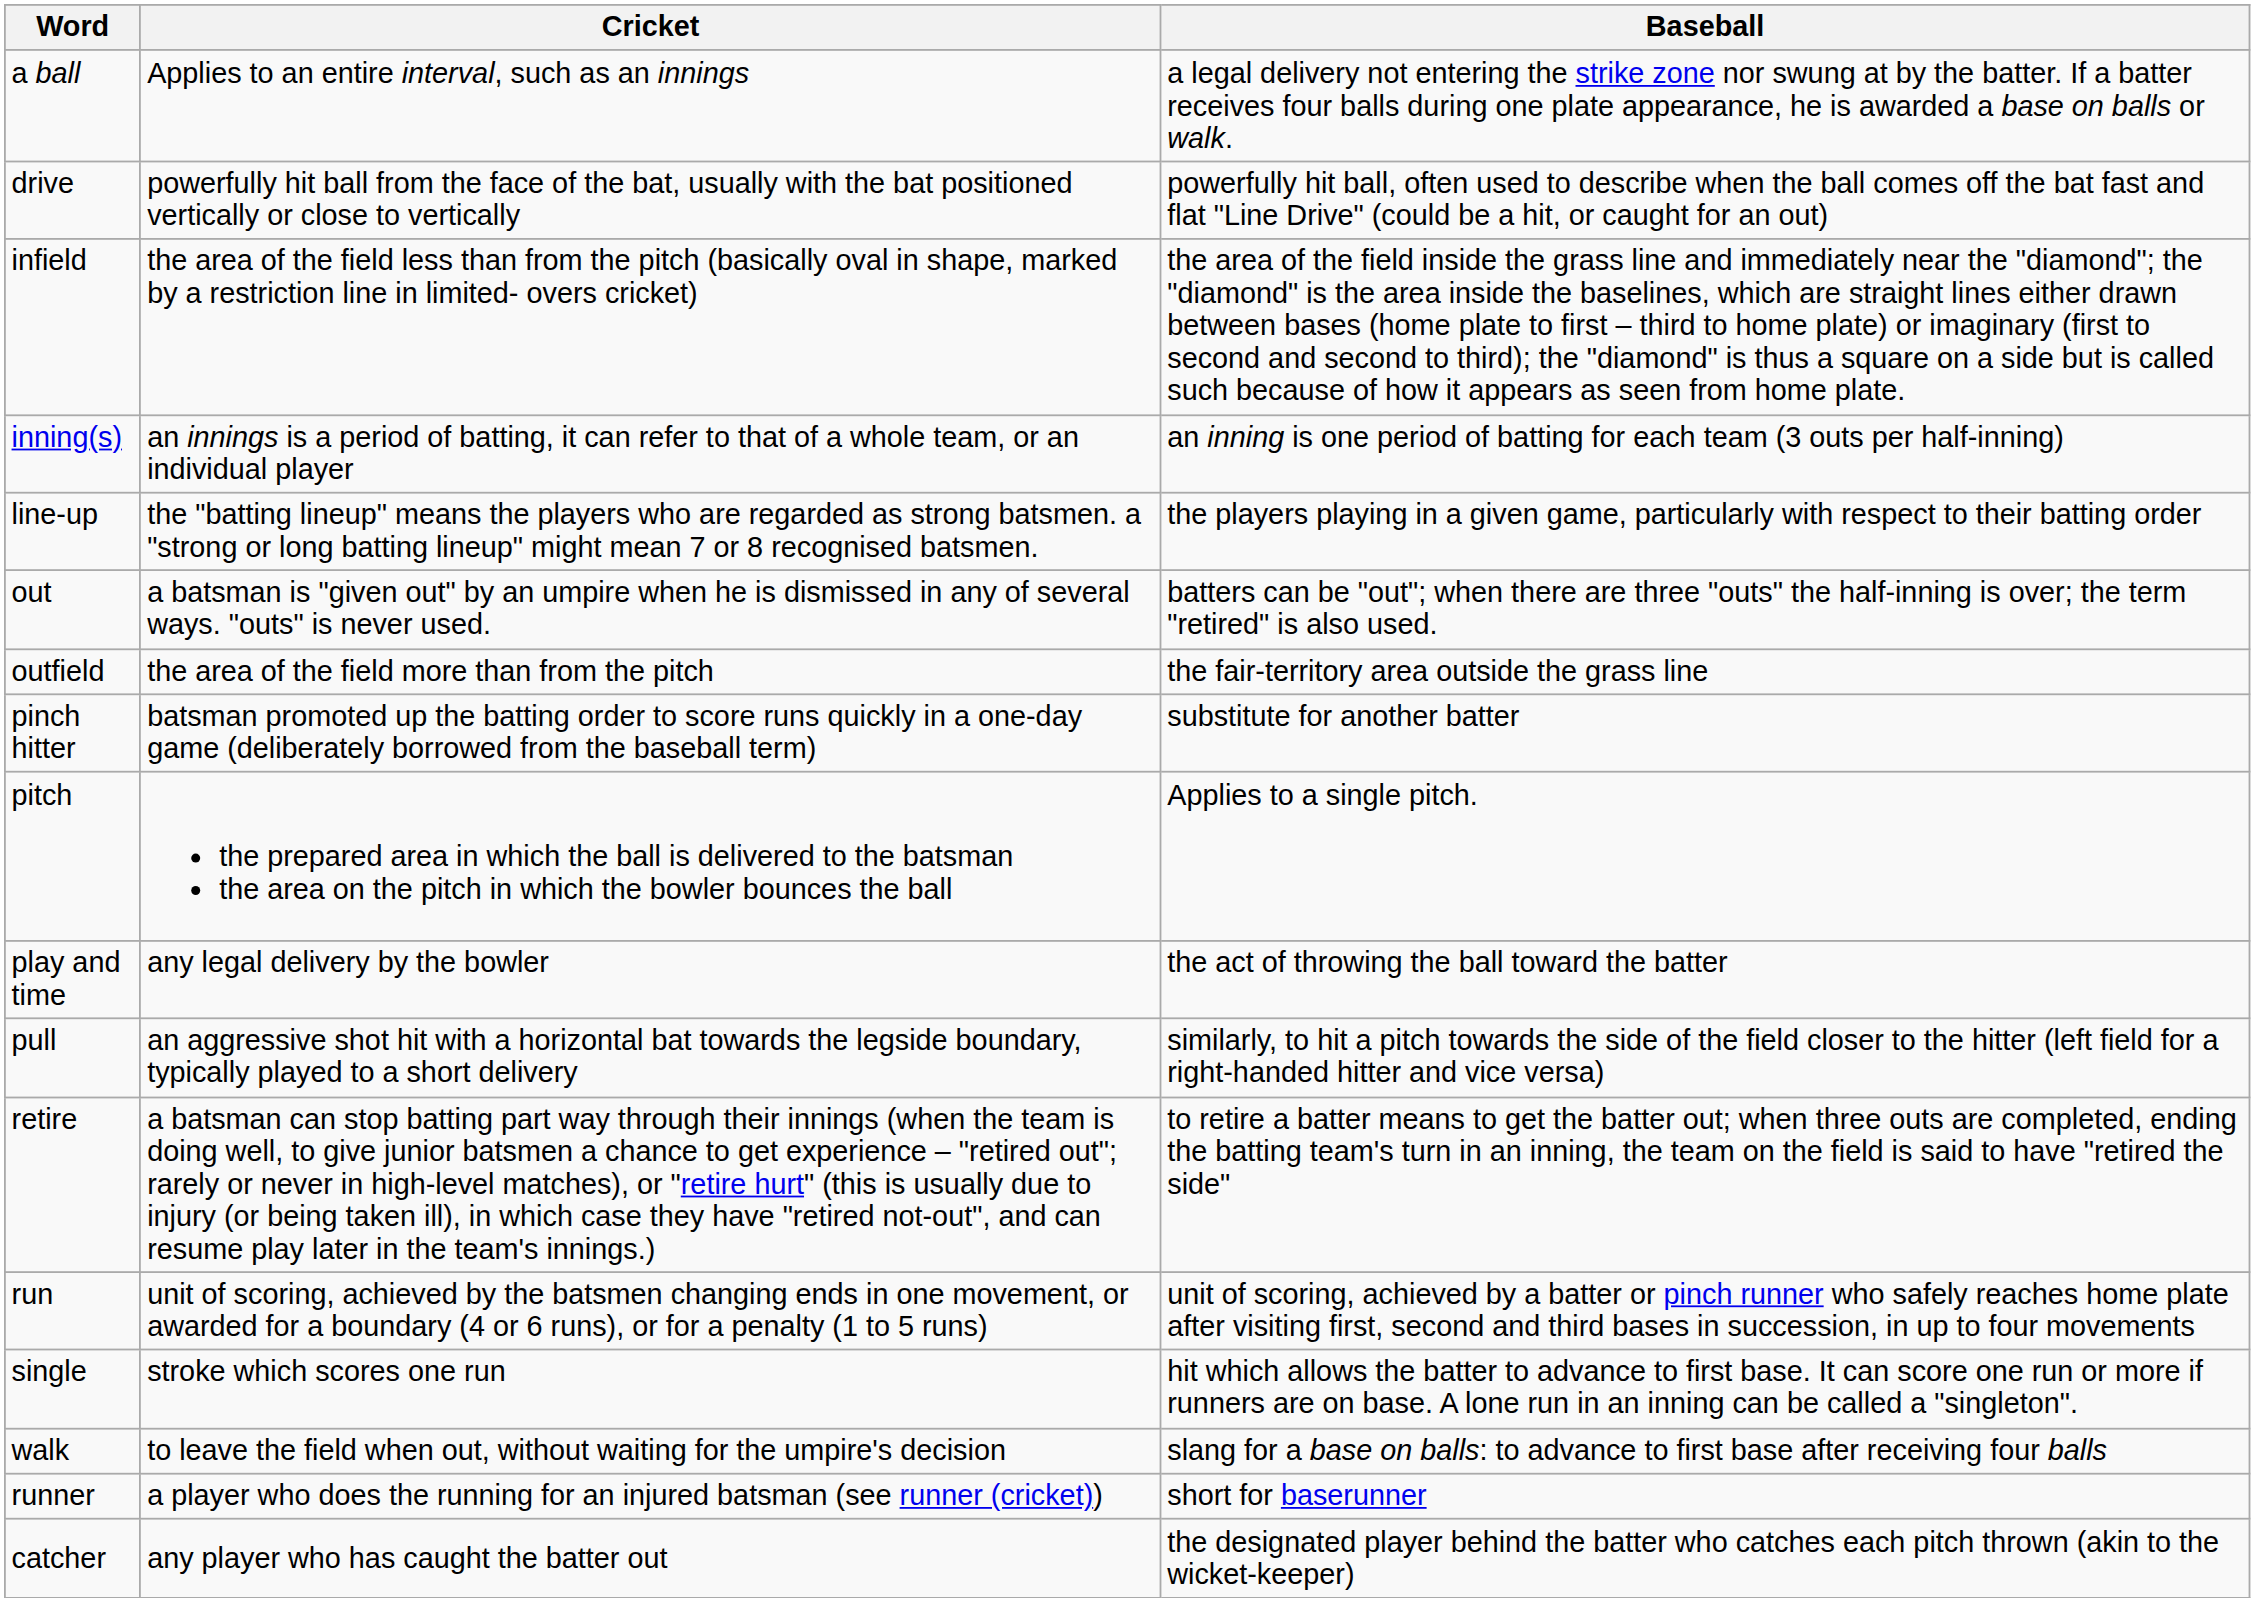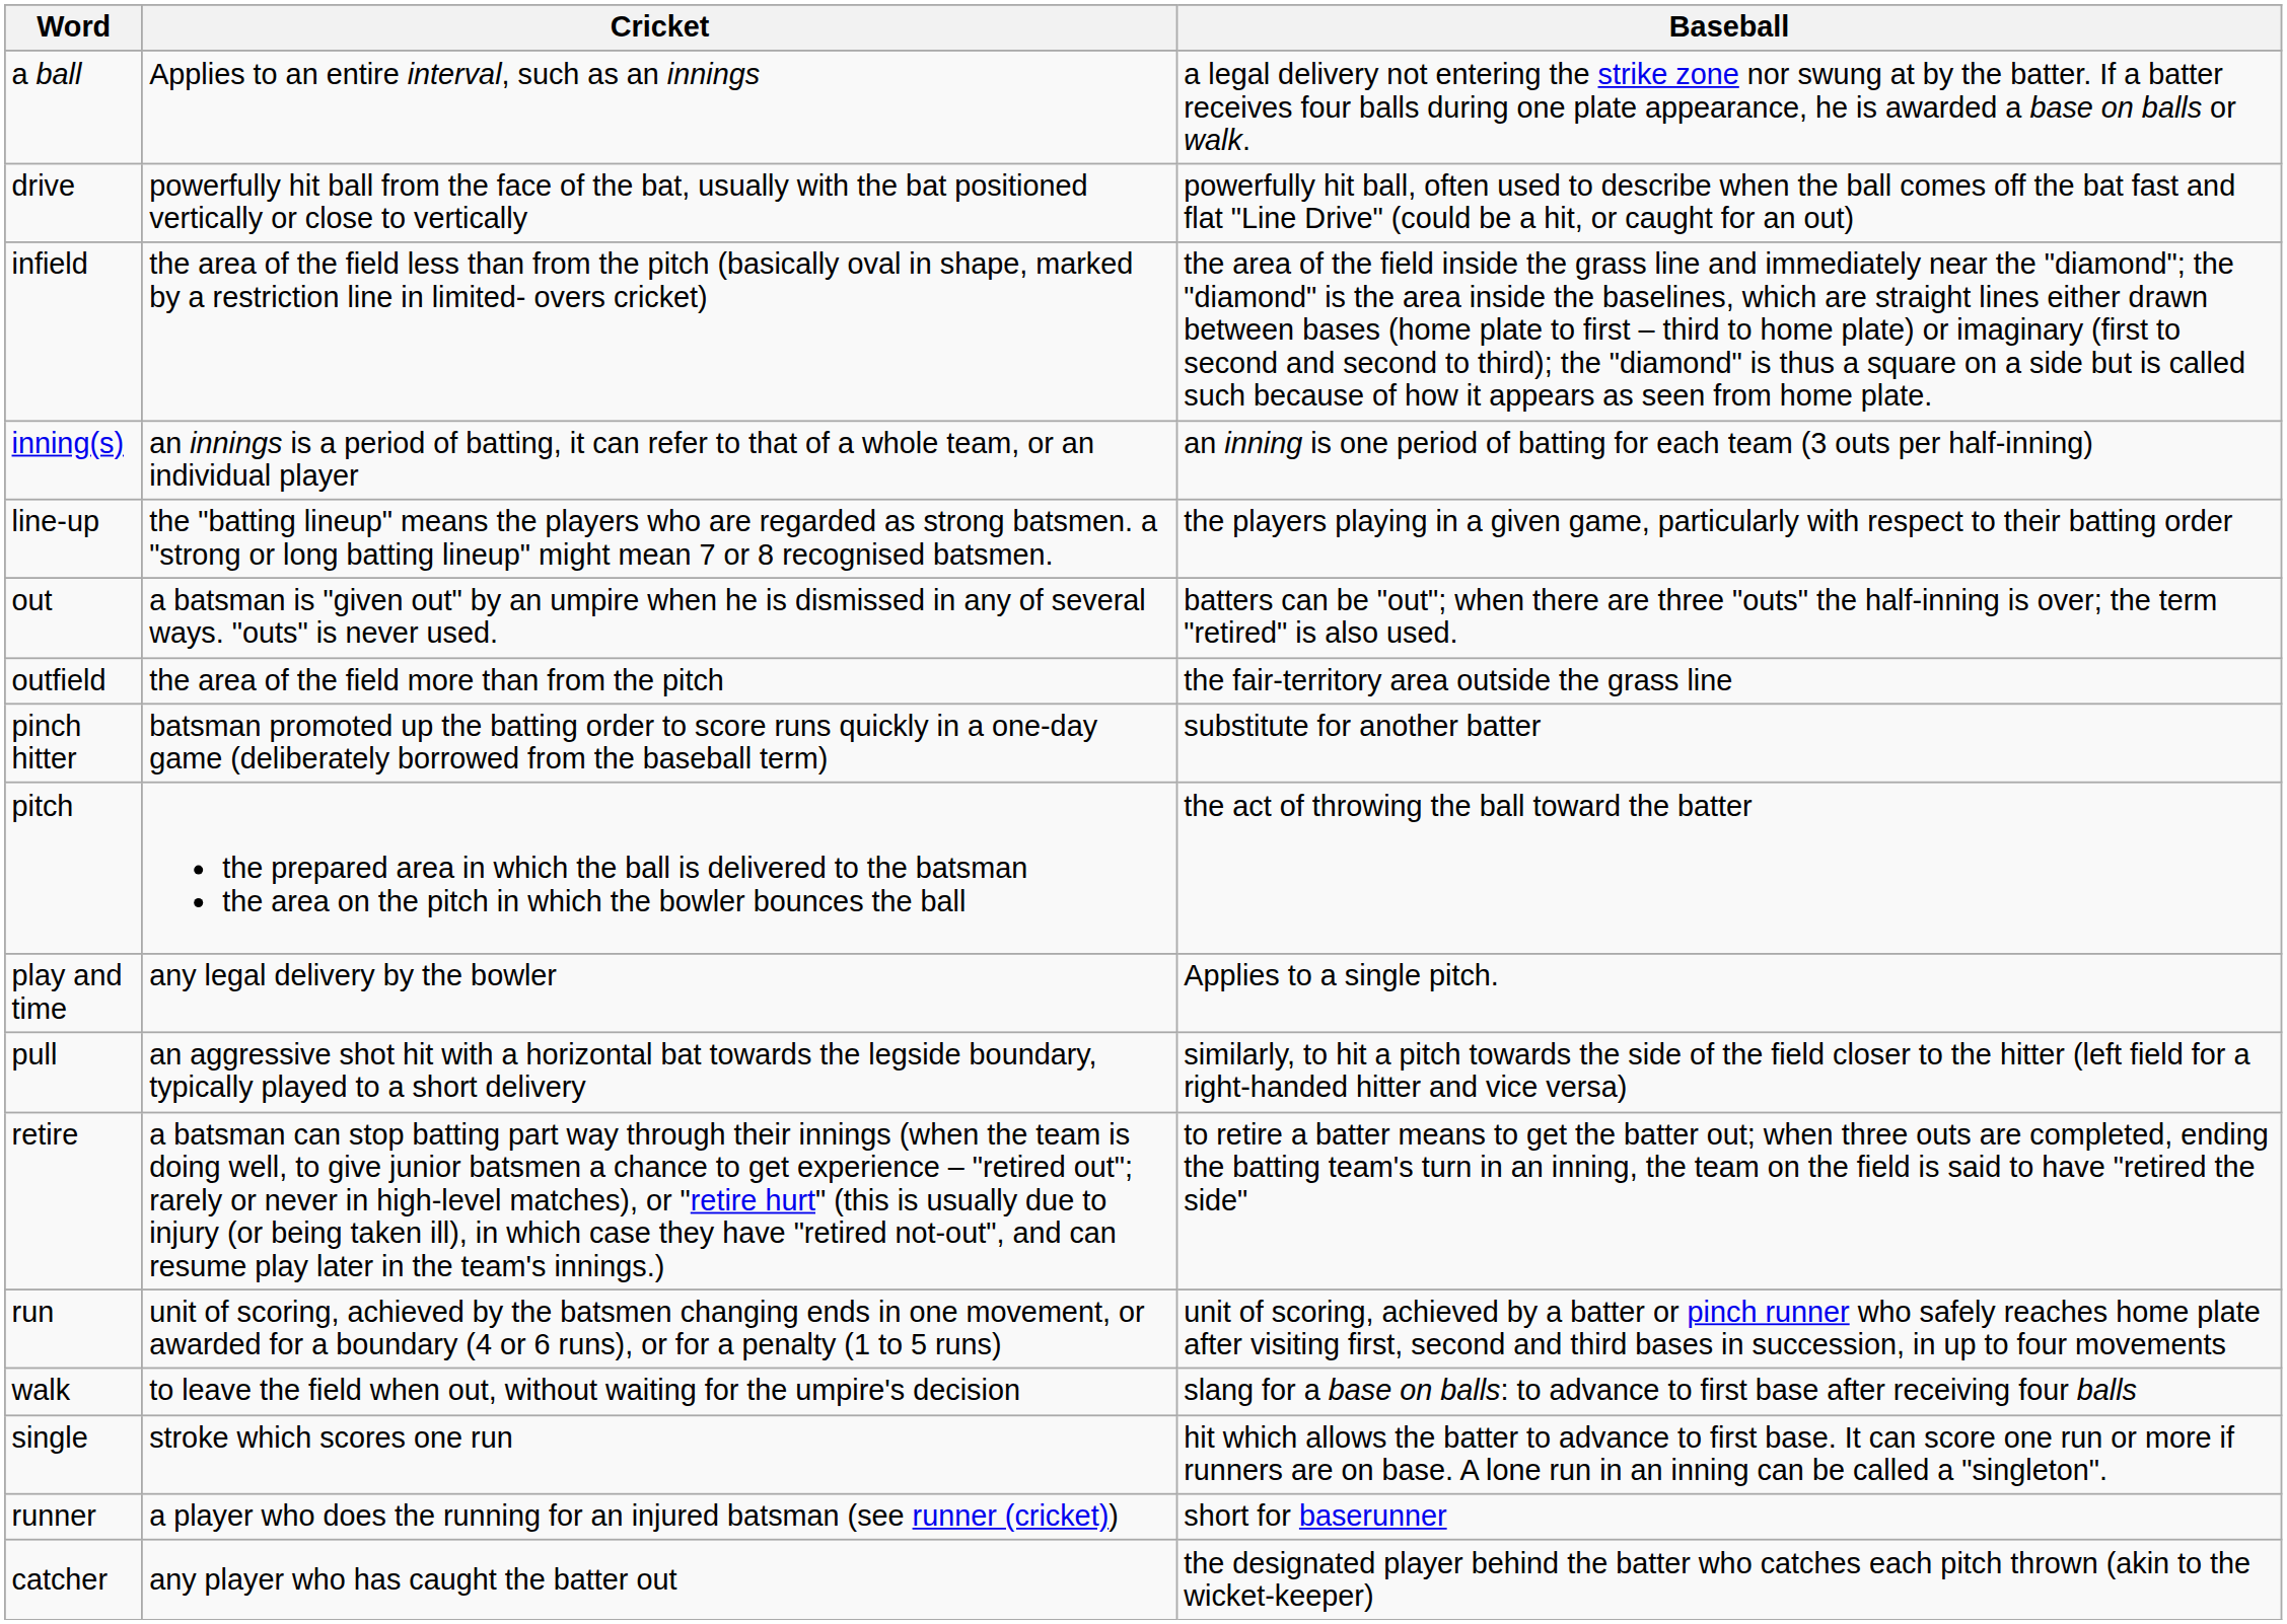pitch | Baseball: Applies to a single pitch. -> the act of throwing the ball toward the batter
play and time | Baseball: the act of throwing the ball toward the batter -> Applies to a single pitch.
rows swapped: single <-> walk
